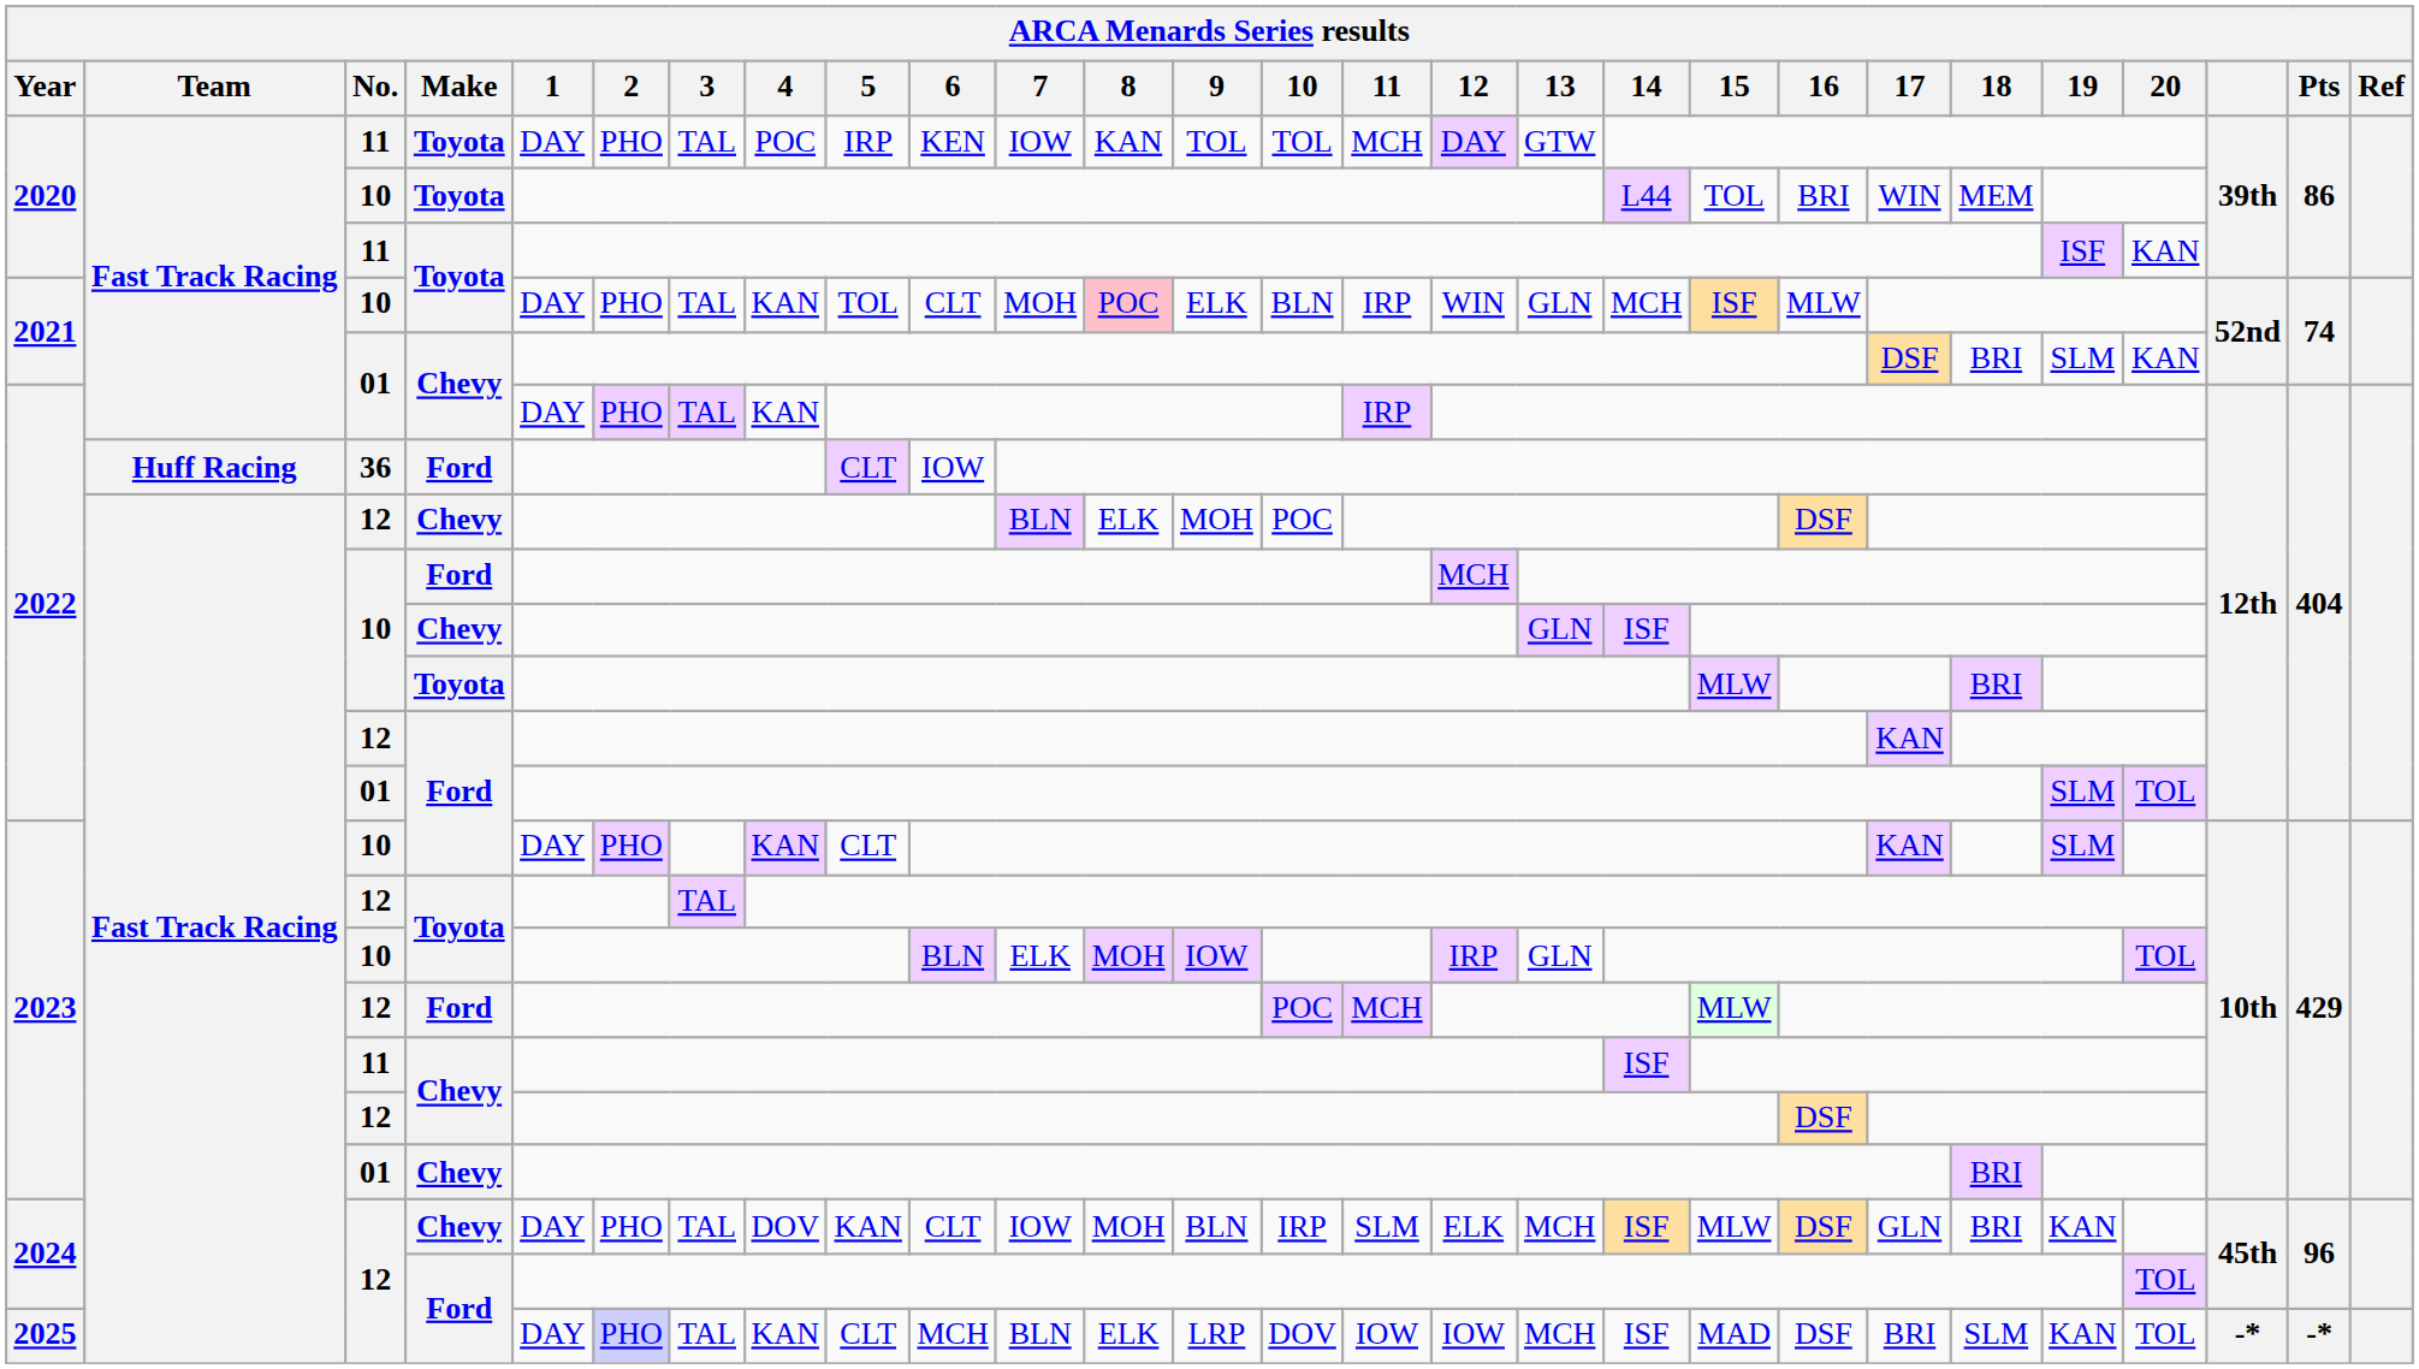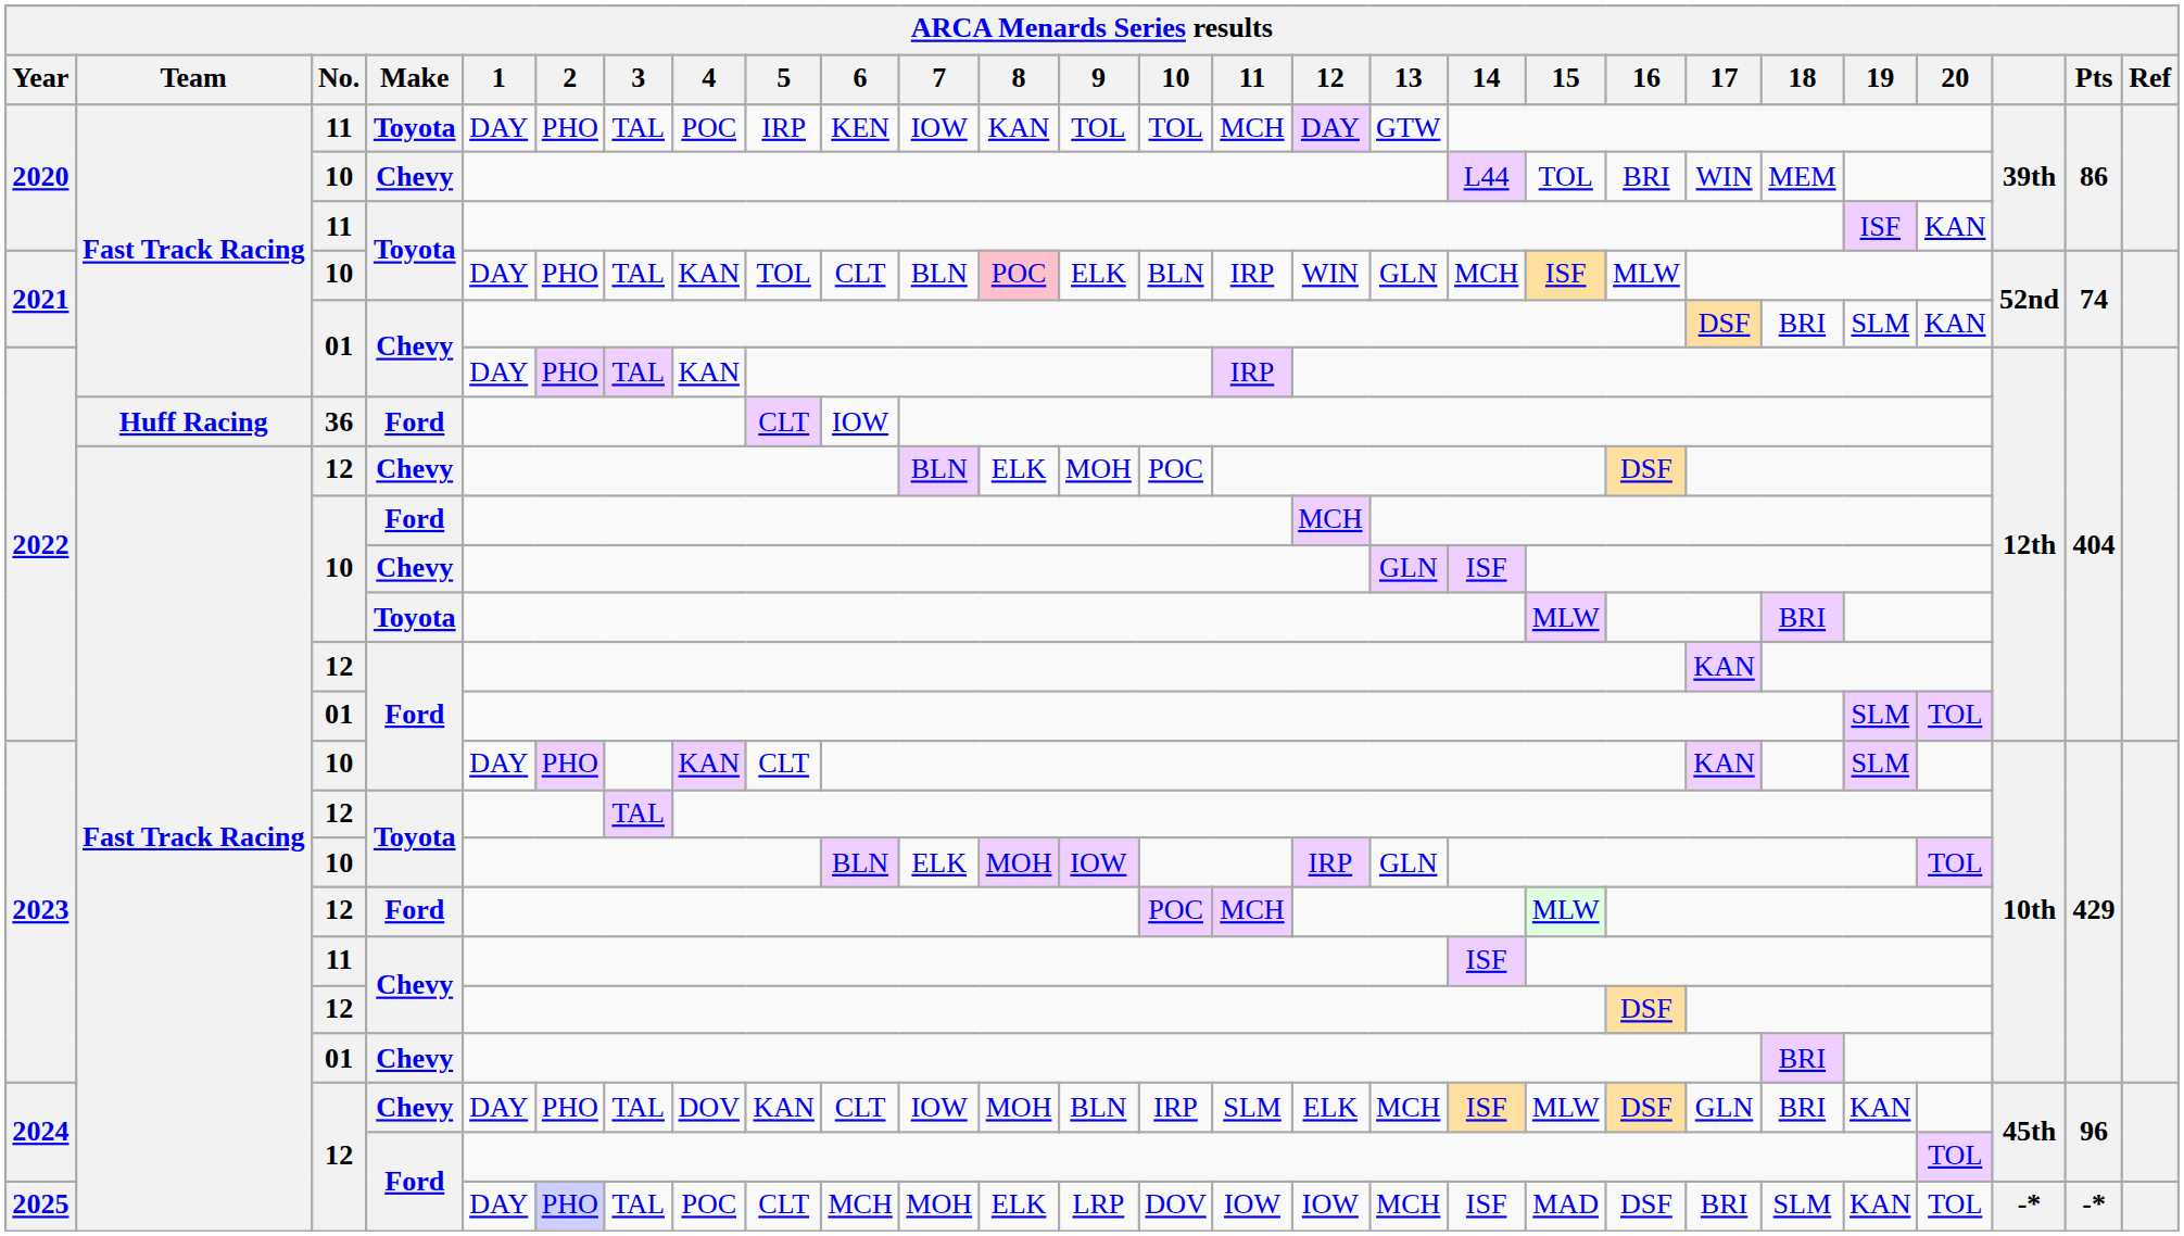2020 / 10 | Make: Toyota -> Chevy
2021 / 10 | 7: MOH -> BLN
2025 | 4: KAN -> POC
2025 | 7: BLN -> MOH
